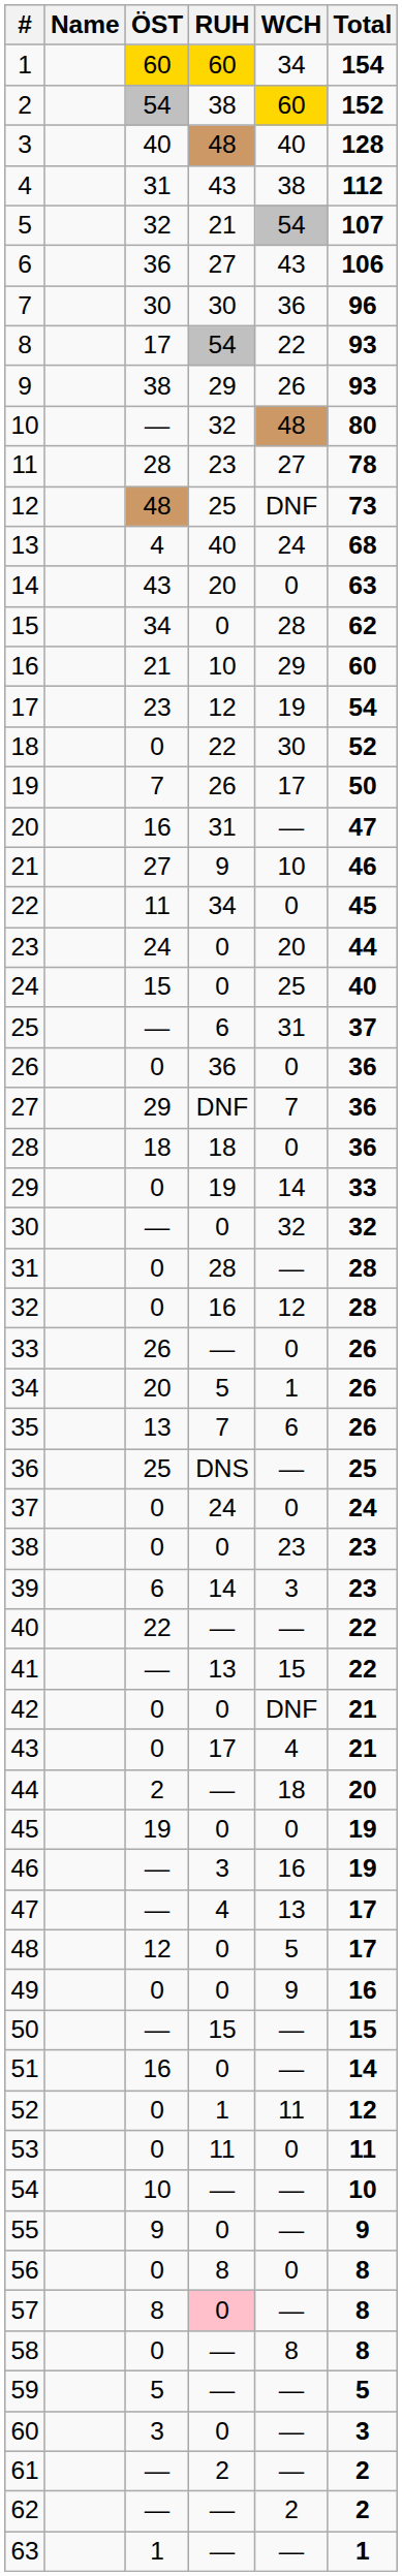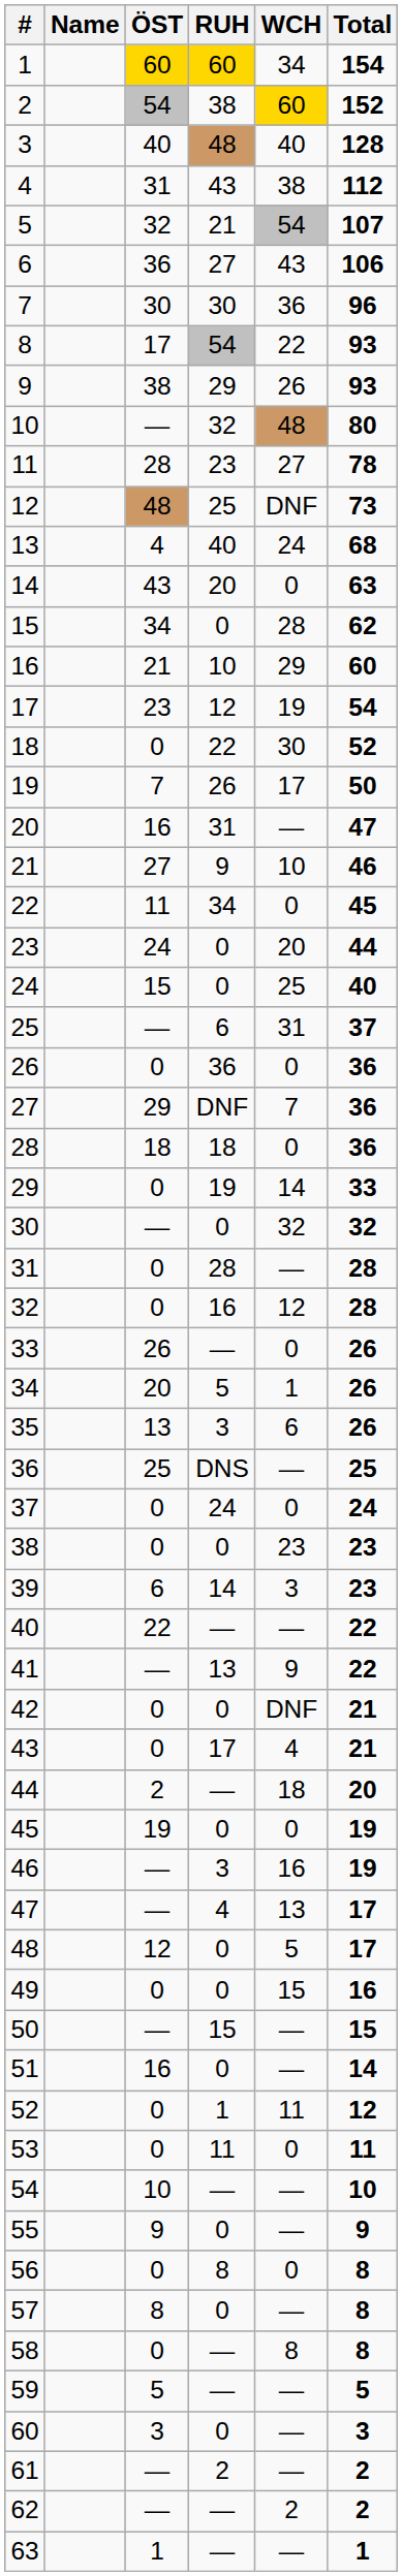35 | RUH: 7 -> 3
41 | WCH: 15 -> 9
49 | WCH: 9 -> 15
57 | RUH: pink background -> no background
